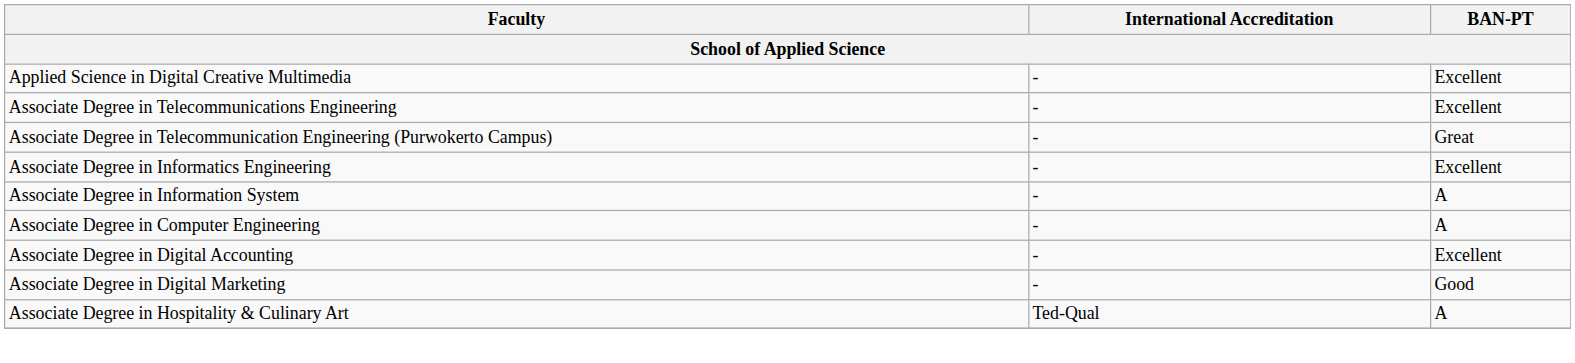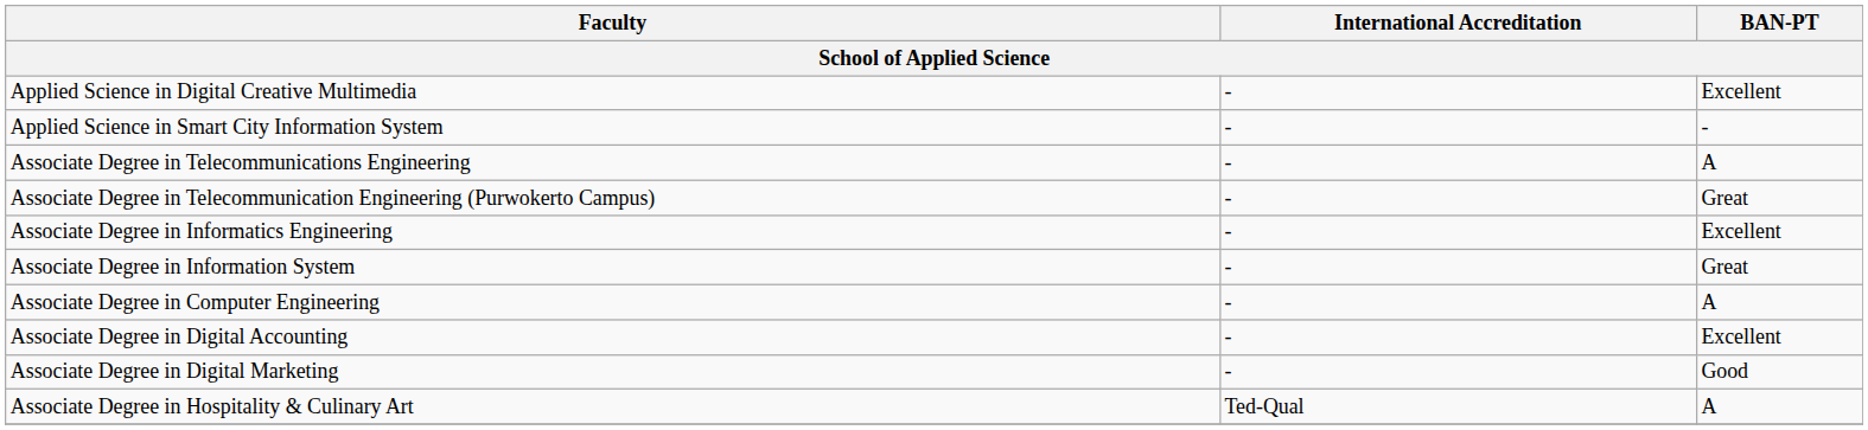+ row: Applied Science in Smart City Information System | - | -
Associate Degree in Telecommunications Engineering | BAN-PT: Excellent -> A
Associate Degree in Information System | BAN-PT: A -> Great
